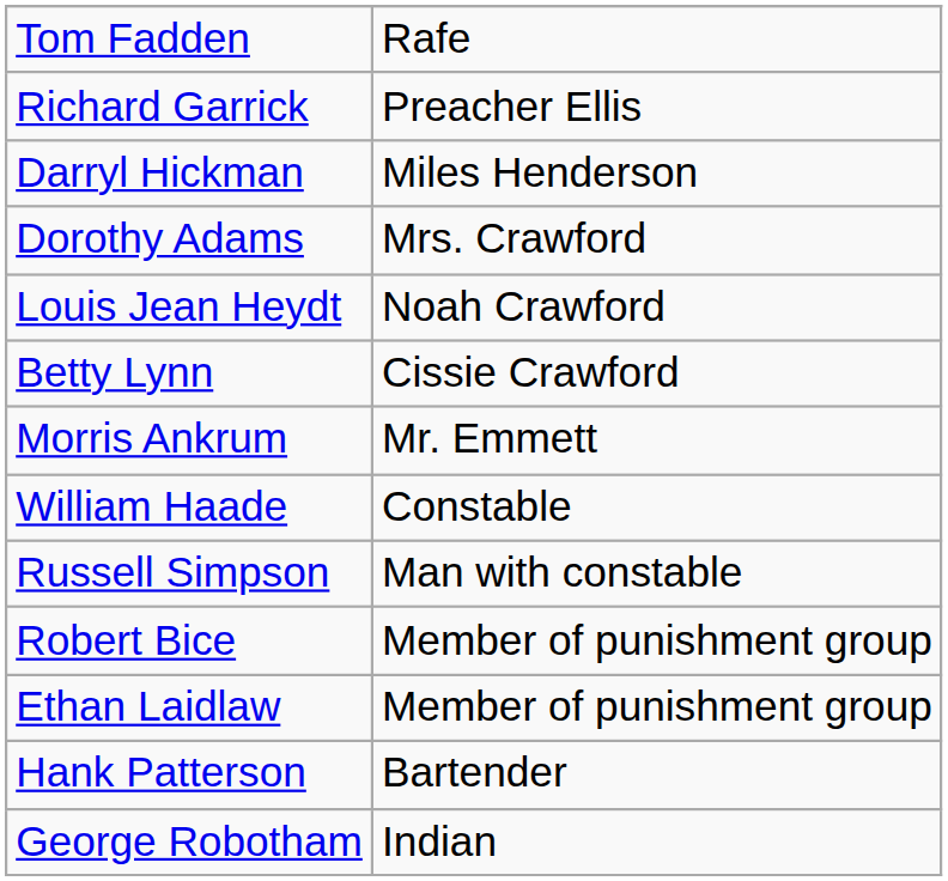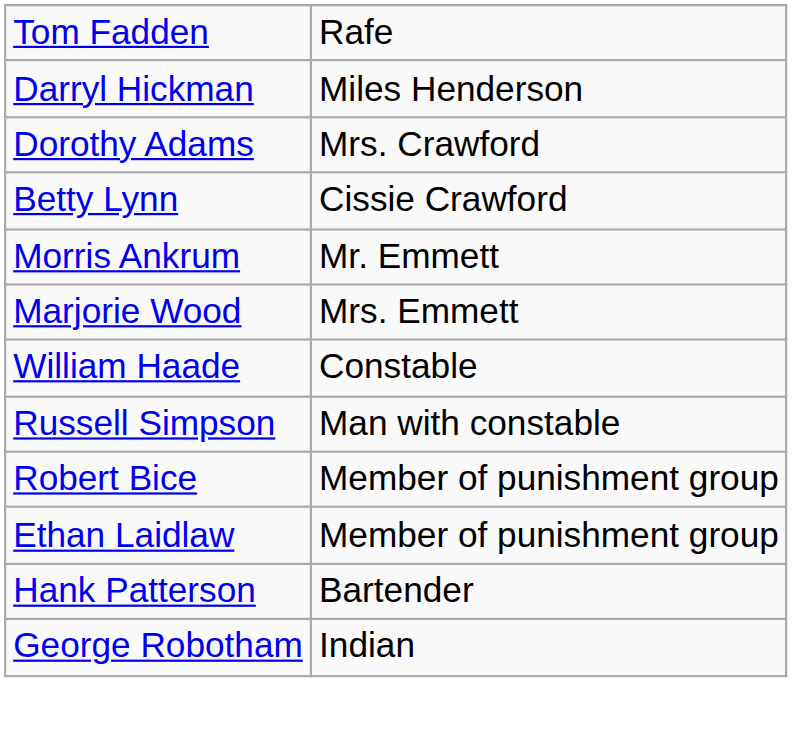- row: Richard Garrick | Preacher Ellis
- row: Louis Jean Heydt | Noah Crawford
+ row: Marjorie Wood | Mrs. Emmett
